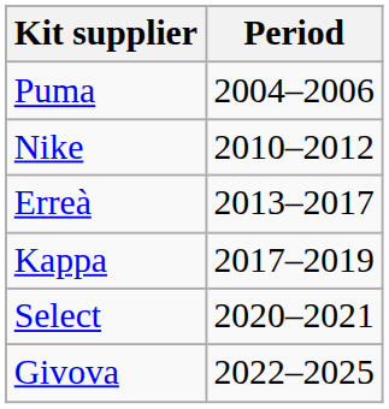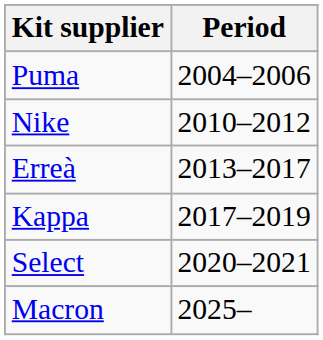- row: Givova | 2022–2025
+ row: Macron | 2025–
